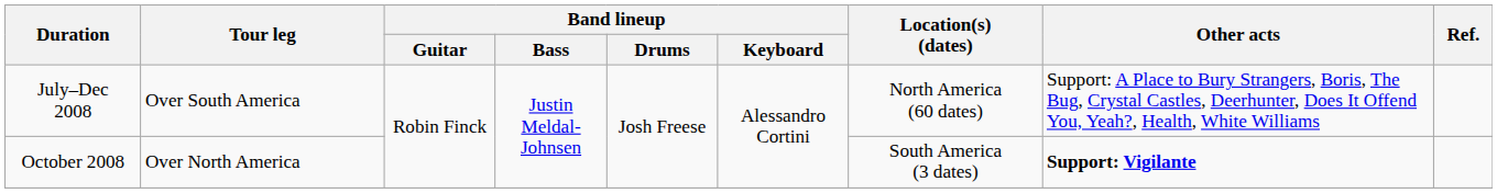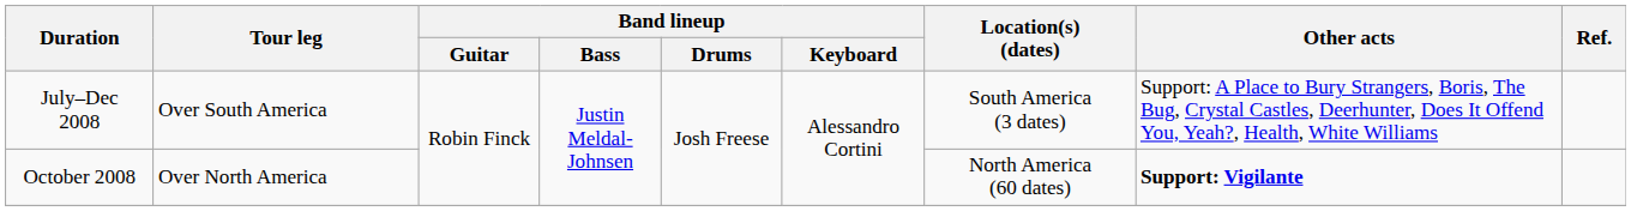July–Dec 2008 | Location(s) (dates): North America (60 dates) -> South America (3 dates)
October 2008 | Location(s) (dates): South America (3 dates) -> North America (60 dates)
